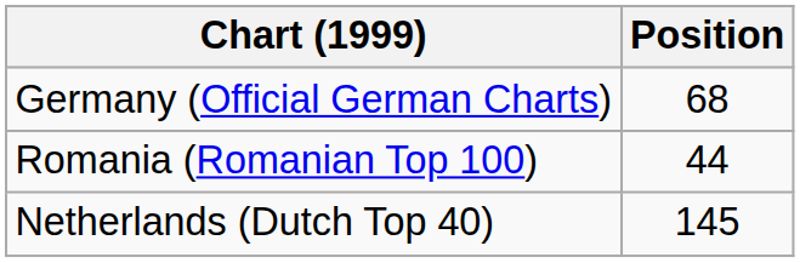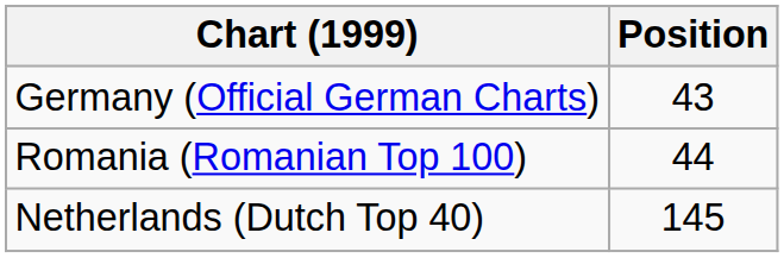Germany (Official German Charts) | Position: 68 -> 43
